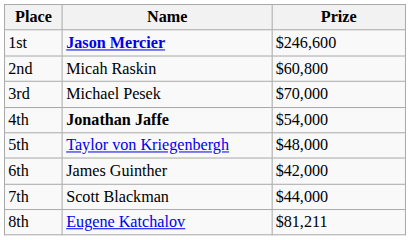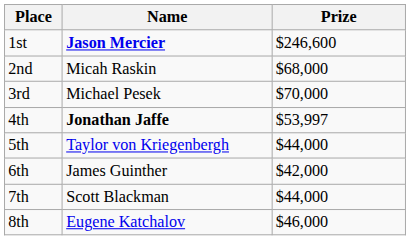2nd | Prize: $60,800 -> $68,000
4th | Prize: $54,000 -> $53,997
5th | Prize: $48,000 -> $44,000
8th | Prize: $81,211 -> $46,000
